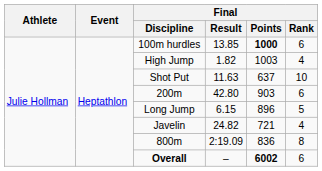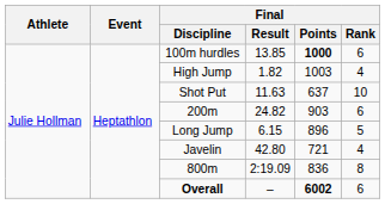200m | Final / Result: 42.80 -> 24.82
Javelin | Final / Result: 24.82 -> 42.80
